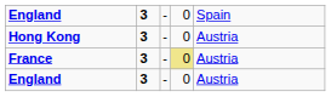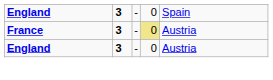- row: Hong Kong | 3 | - | 0 | Austria
